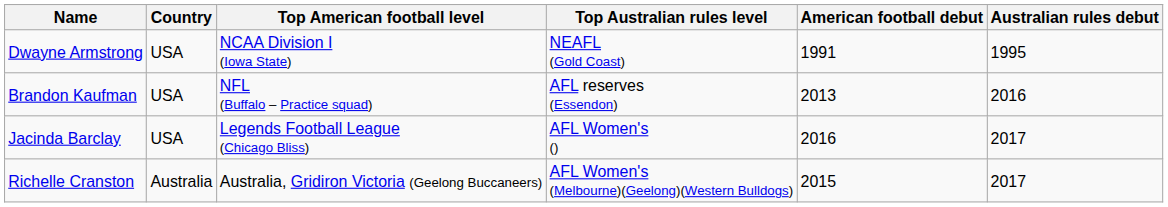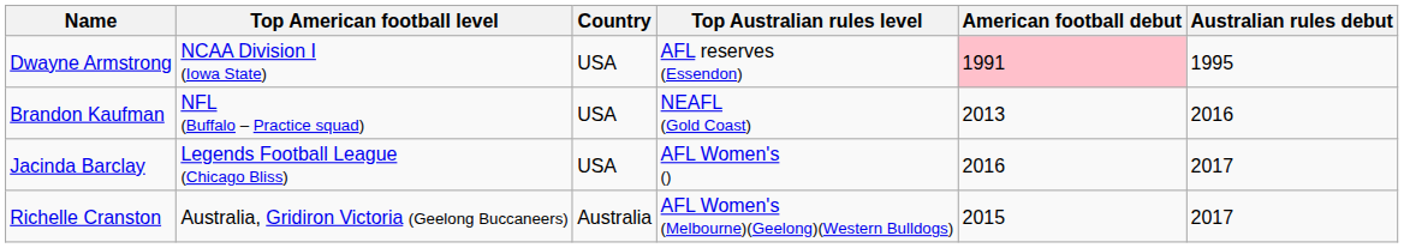columns swapped: Country <-> Top American football level
Dwayne Armstrong | Top Australian rules level: NEAFL (Gold Coast) -> AFL reserves (Essendon)
Dwayne Armstrong | American football debut: no background -> pink background
Brandon Kaufman | Top Australian rules level: AFL reserves (Essendon) -> NEAFL (Gold Coast)
